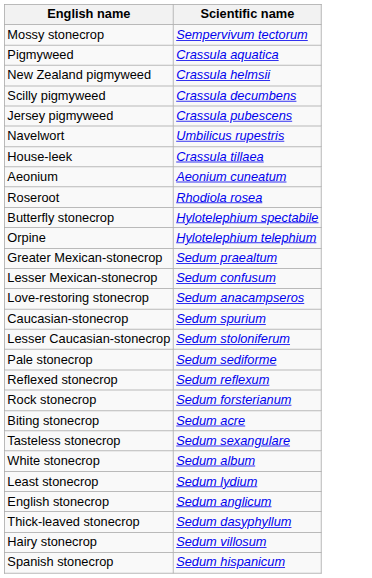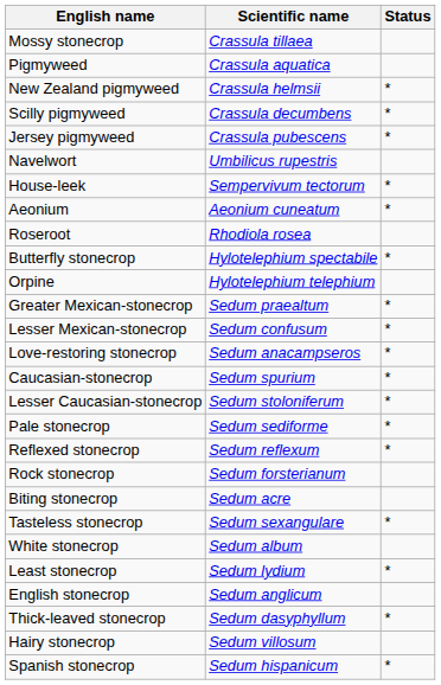+ column: Status | * | * | * | * | * | * | * | * | * | * | * | * | * | * | * | * | *
Mossy stonecrop | Scientific name: Sempervivum tectorum -> Crassula tillaea
House-leek | Scientific name: Crassula tillaea -> Sempervivum tectorum
